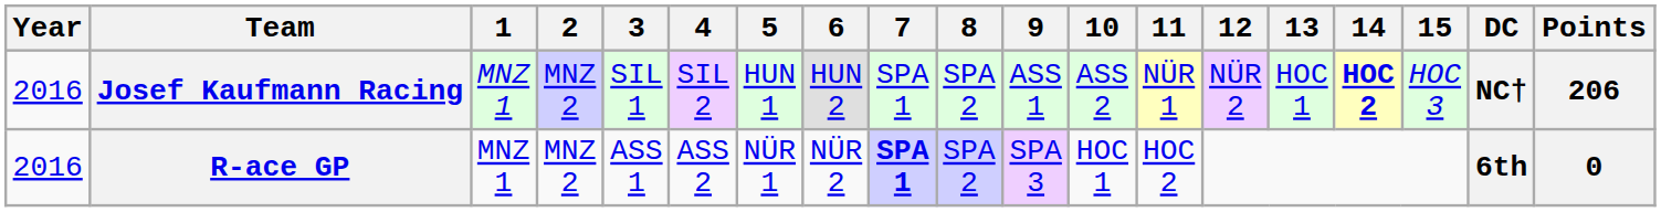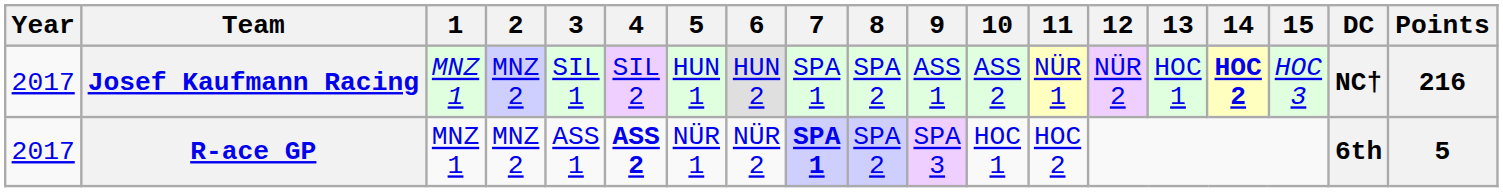Josef Kaufmann Racing | Year: 2016 -> 2017
Josef Kaufmann Racing | Points: 206 -> 216
R-ace GP | Year: 2016 -> 2017
R-ace GP | 4: normal -> bold
R-ace GP | Points: 0 -> 5
